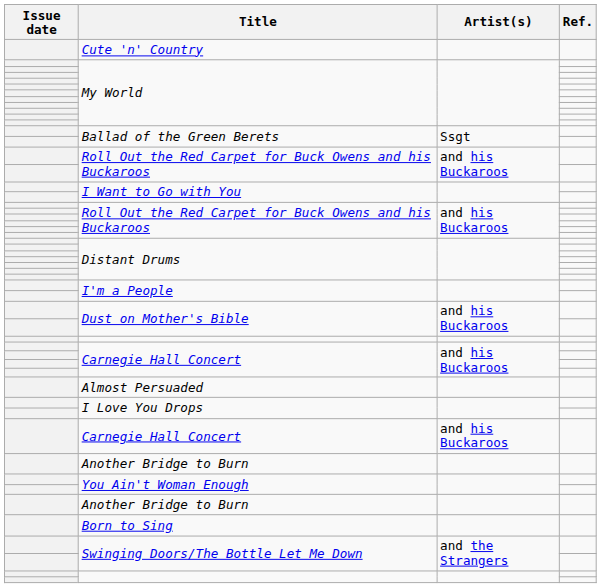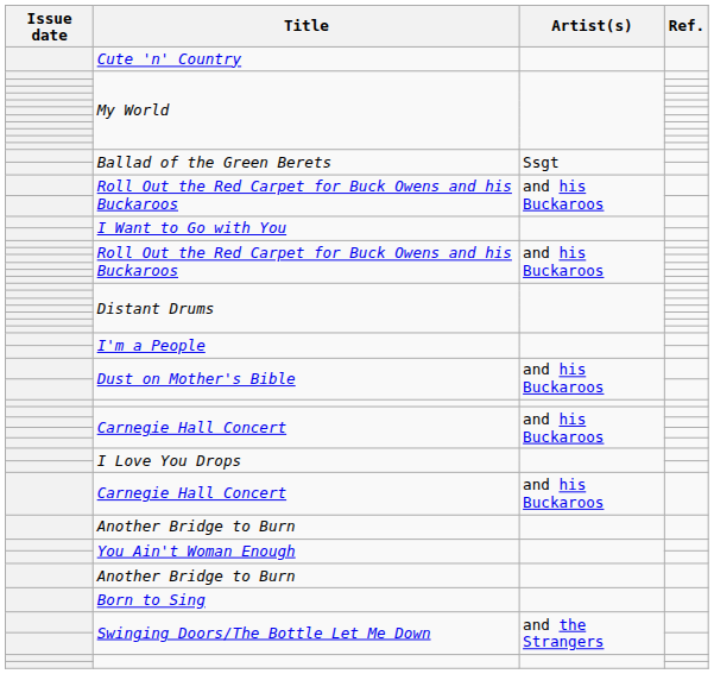- row: Almost Persuaded
